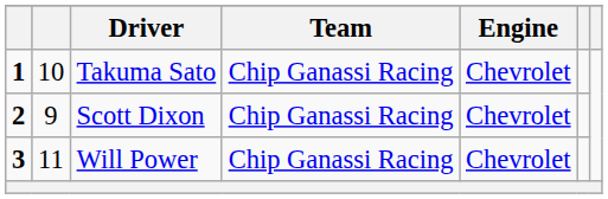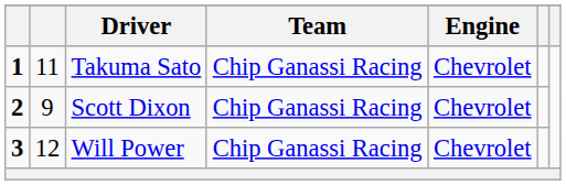Takuma Sato | column 2: 10 -> 11
Will Power | column 2: 11 -> 12
